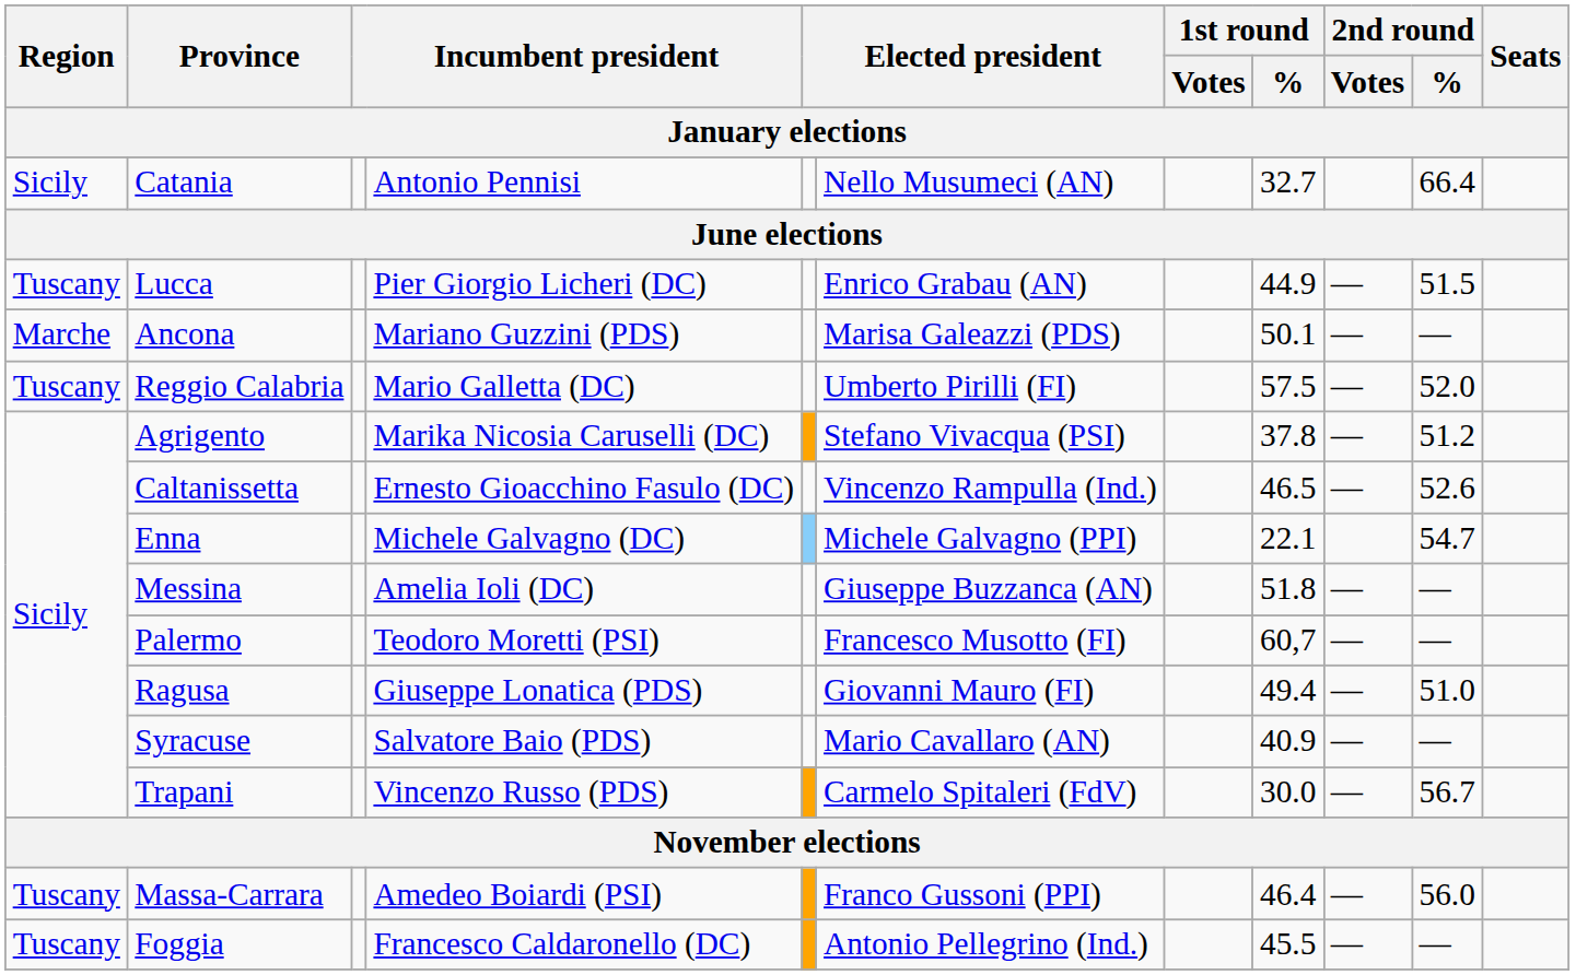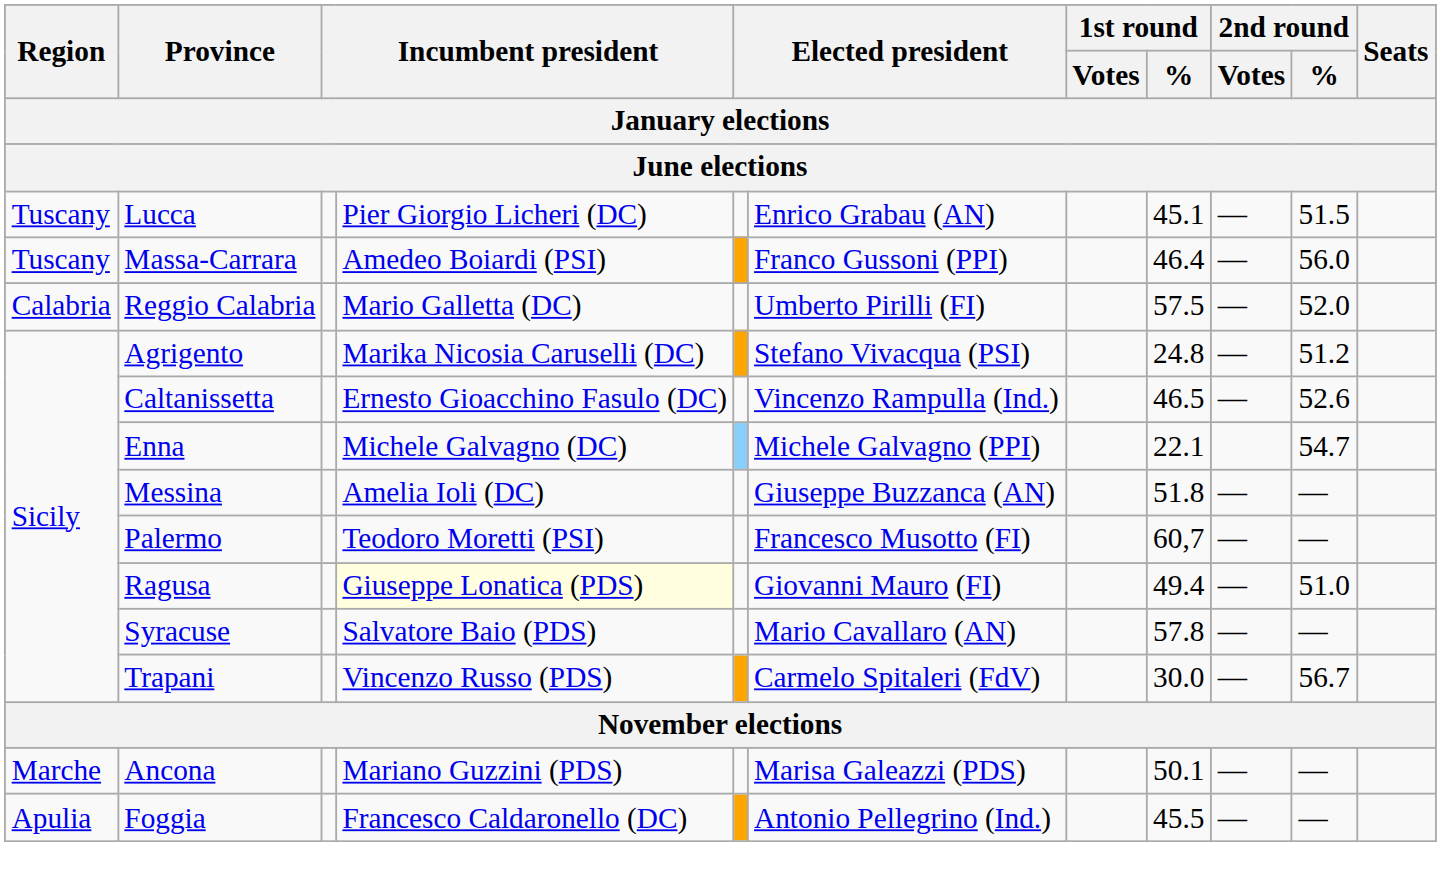- row: Sicily | Catania | Antonio Pennisi | Nello Musumeci (AN) | 32.7 | 66.4
Lucca | 1st round / %: 44.9 -> 45.1
rows swapped: Ancona <-> Massa-Carrara
Reggio Calabria | Region: Tuscany -> Calabria
Agrigento | 1st round / %: 37.8 -> 24.8
Ragusa | column 4: no background -> lightyellow background
Syracuse | 1st round / %: 40.9 -> 57.8
Foggia | Region: Tuscany -> Apulia
